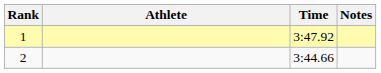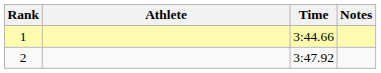1 | Time: 3:47.92 -> 3:44.66
2 | Time: 3:44.66 -> 3:47.92
